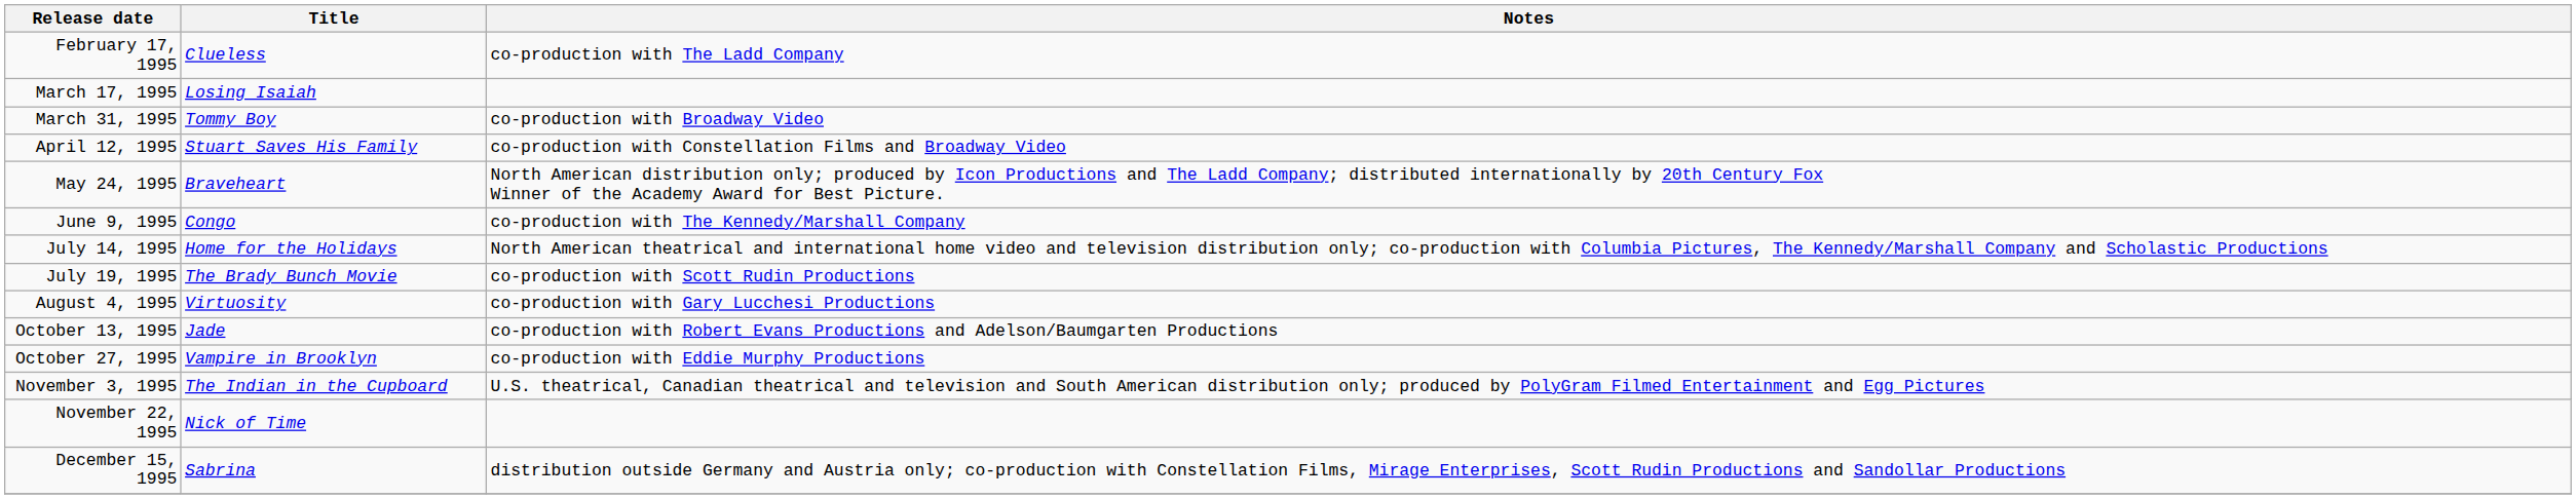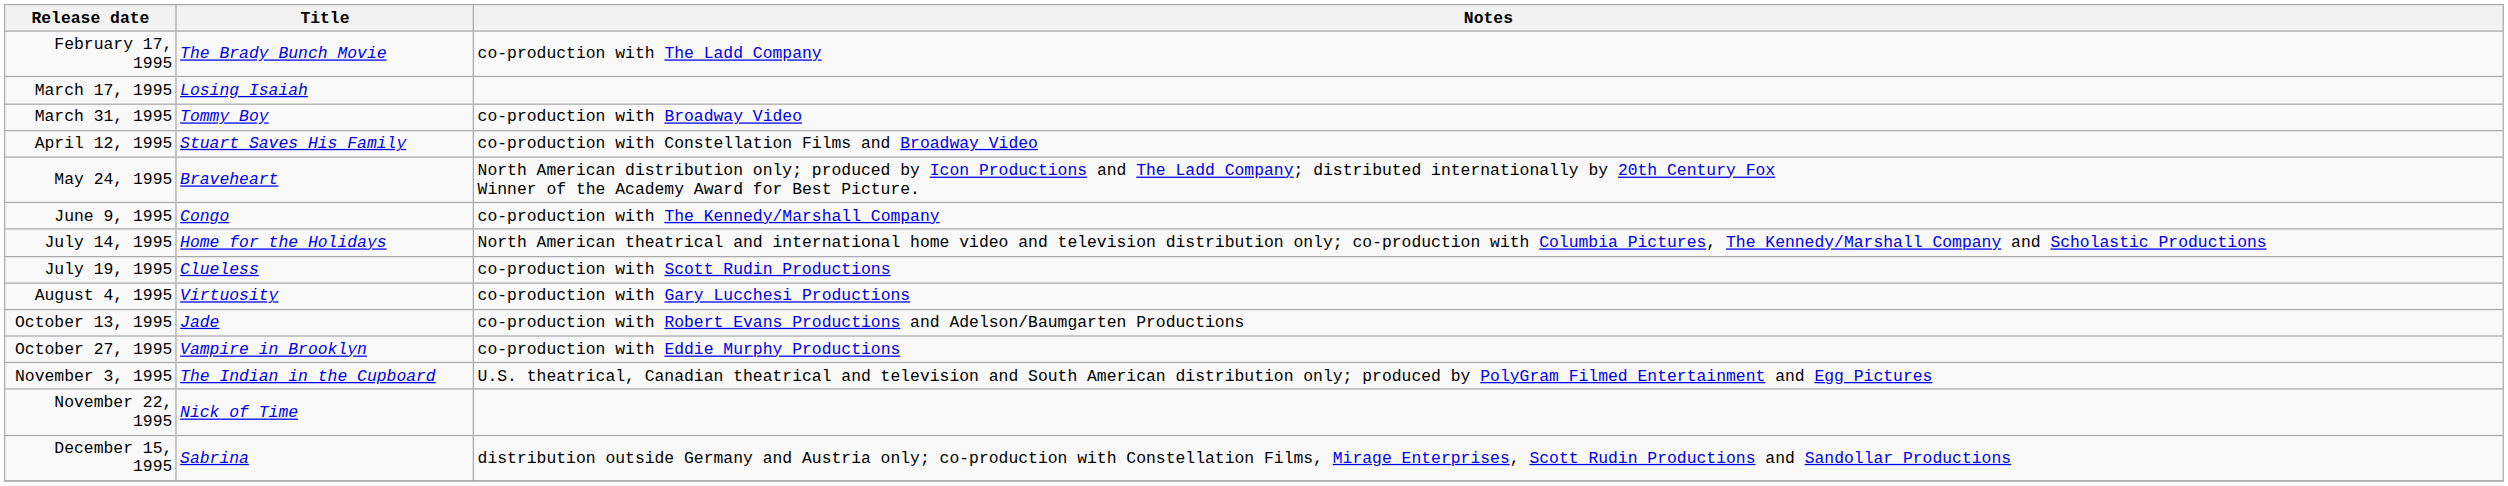February 17, 1995 | Title: Clueless -> The Brady Bunch Movie
July 19, 1995 | Title: The Brady Bunch Movie -> Clueless
